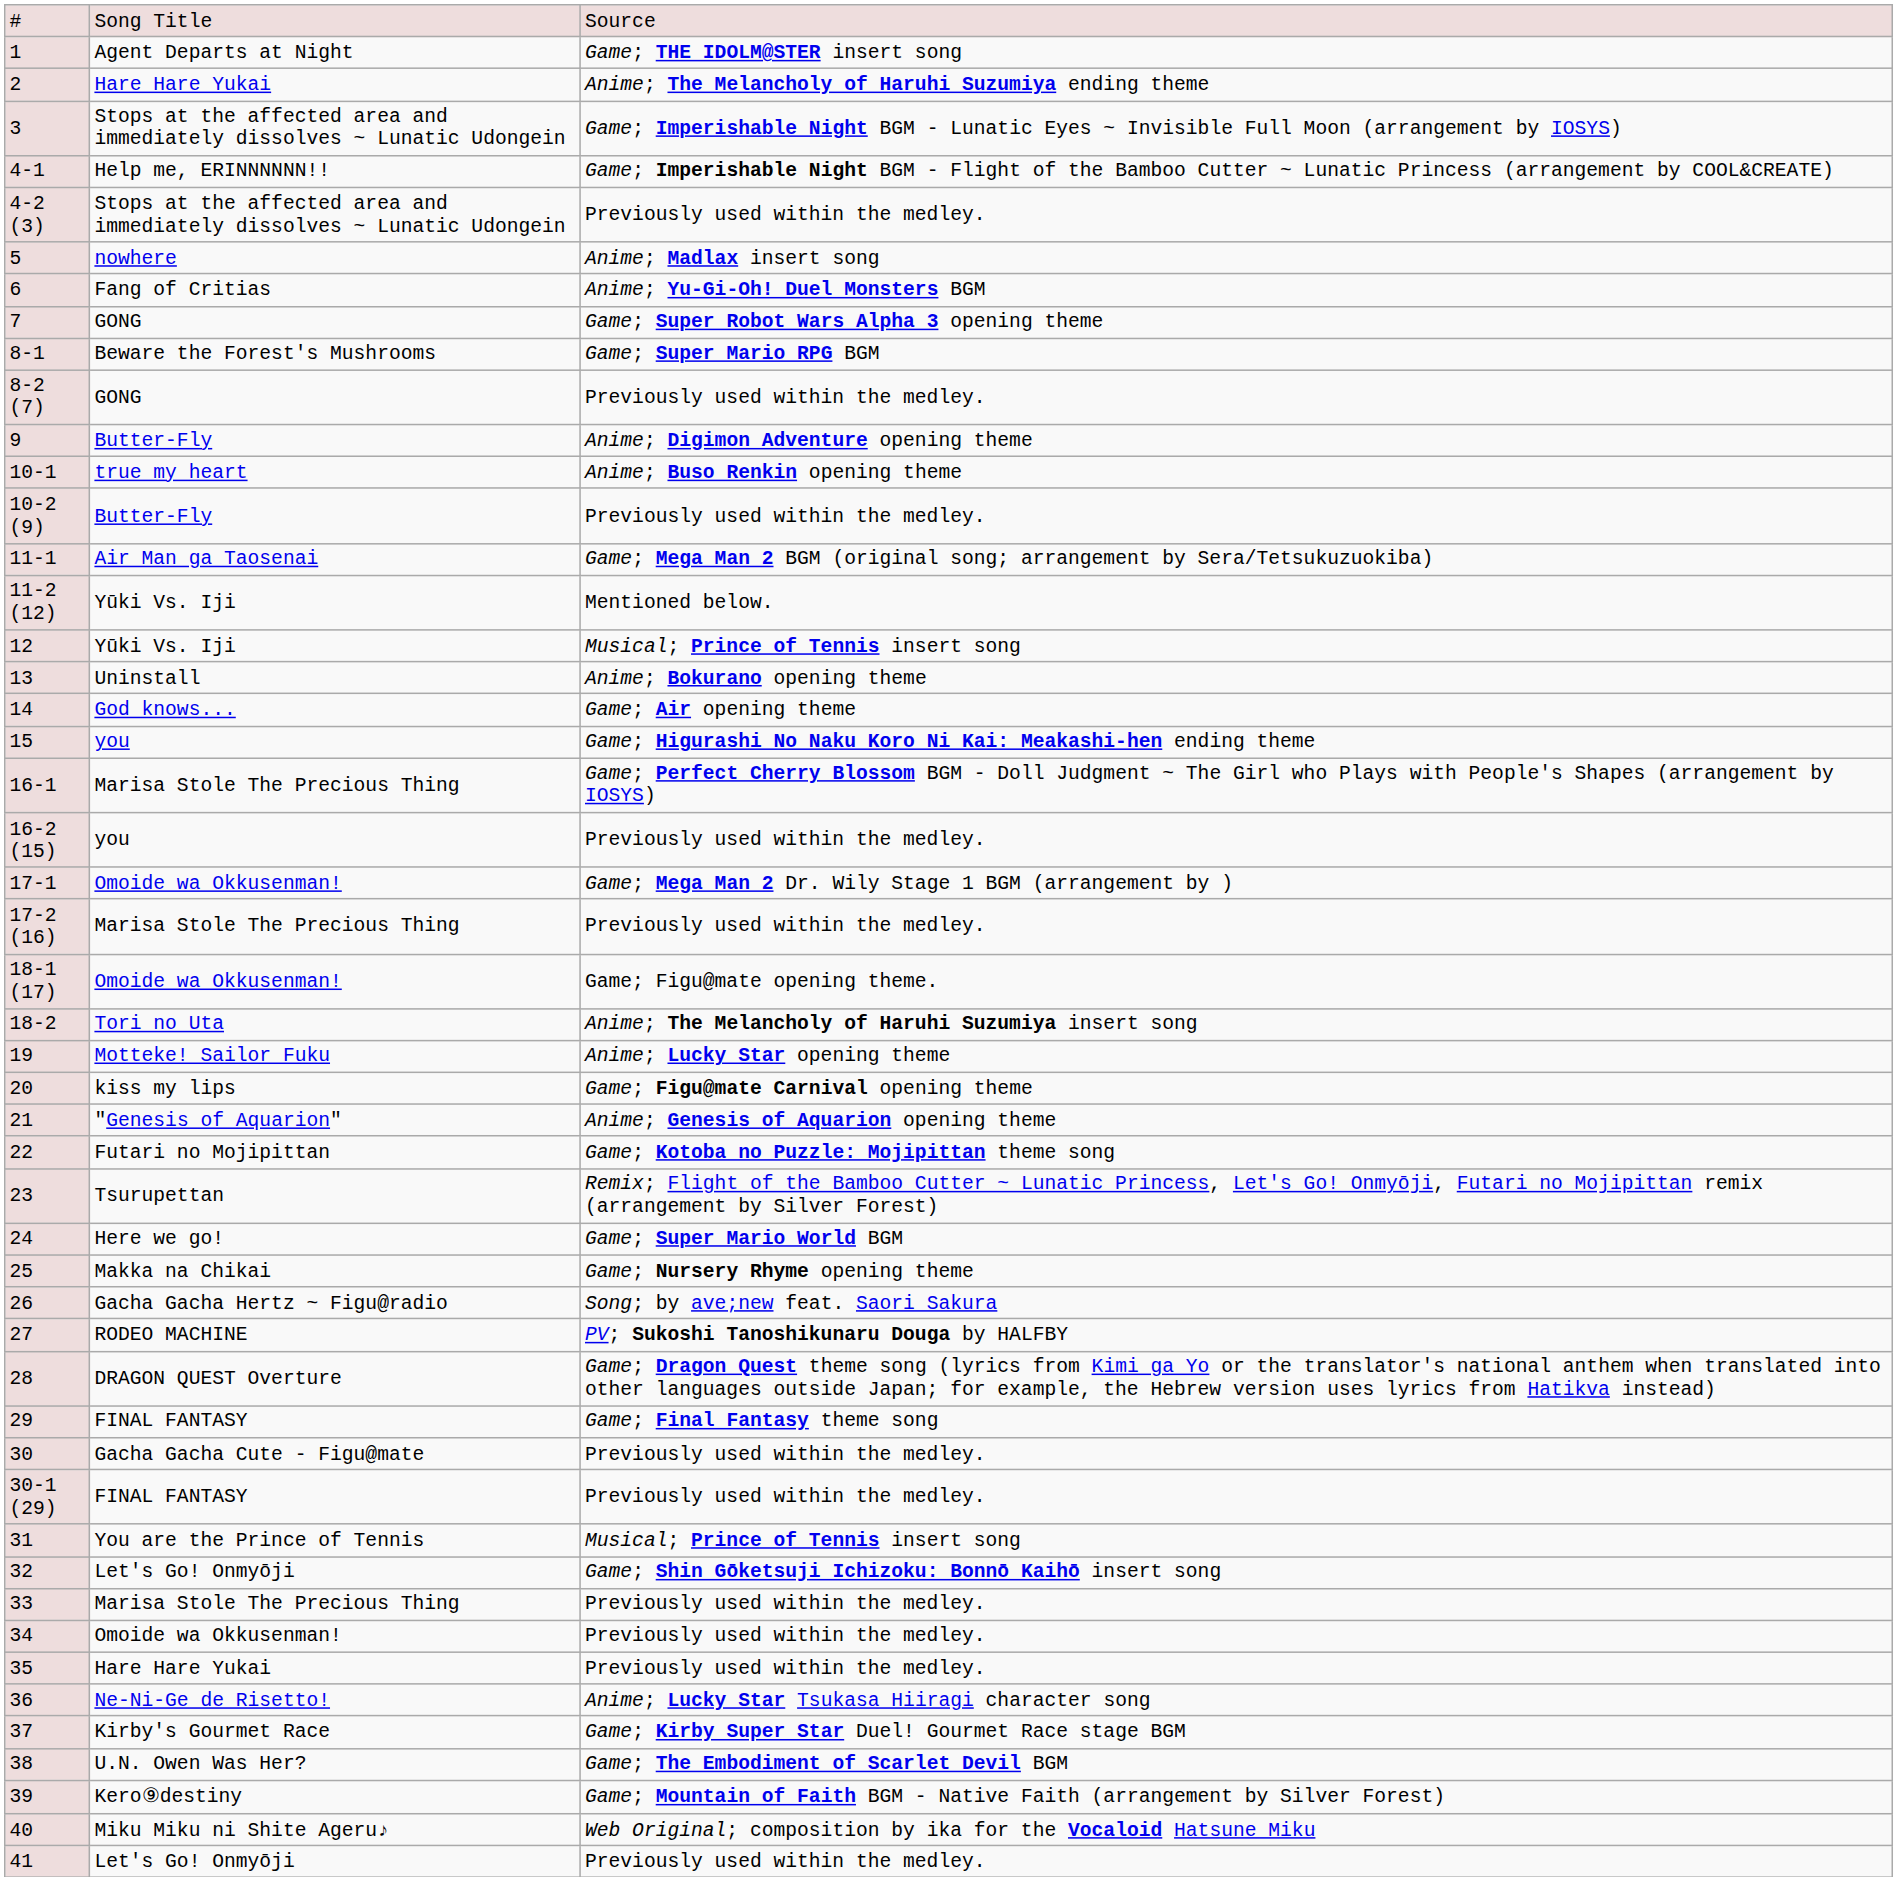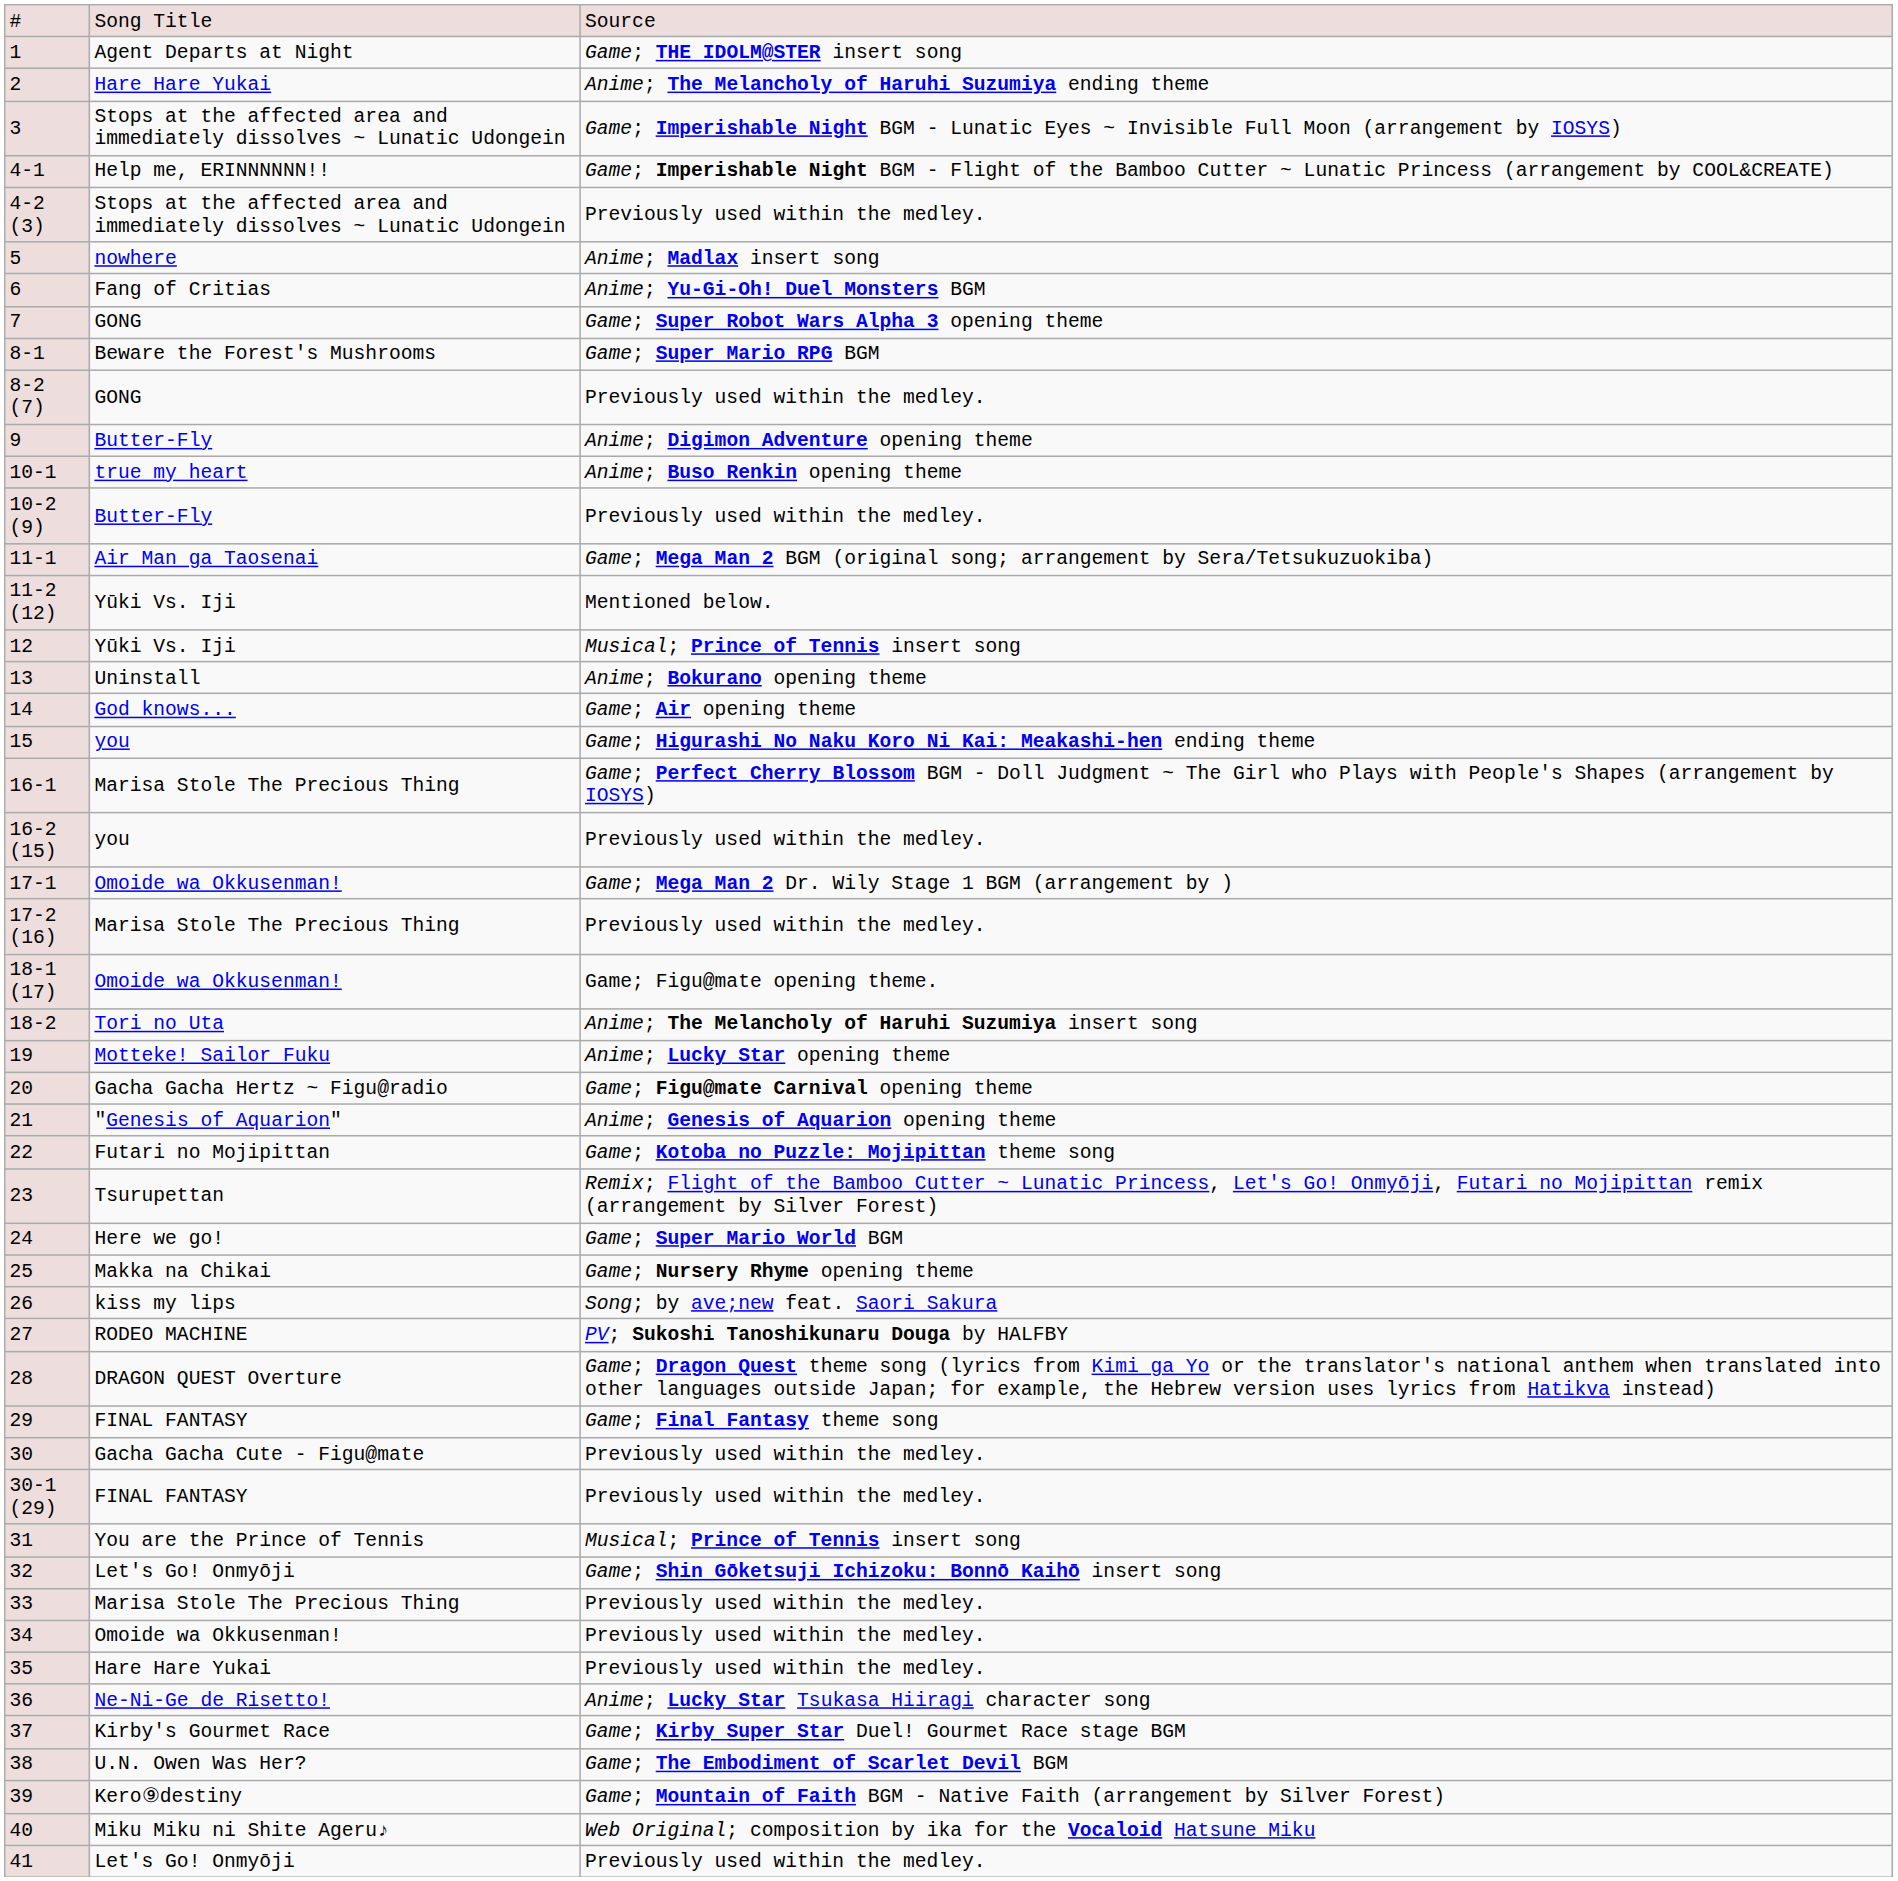20 | column 2: kiss my lips -> Gacha Gacha Hertz ~ Figu@radio
26 | column 2: Gacha Gacha Hertz ~ Figu@radio -> kiss my lips
